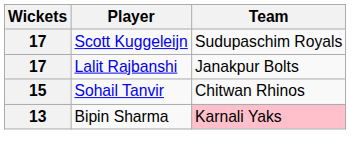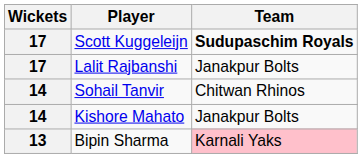Scott Kuggeleijn | Team: normal -> bold
Sohail Tanvir | Wickets: 15 -> 14
+ row: 14 | Kishore Mahato | Janakpur Bolts
